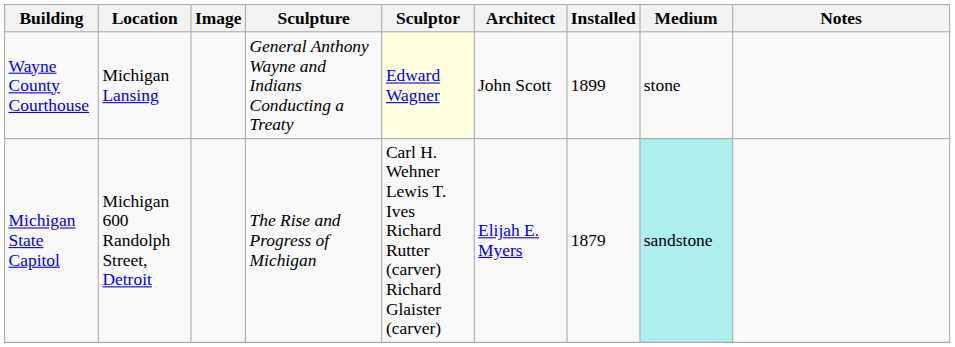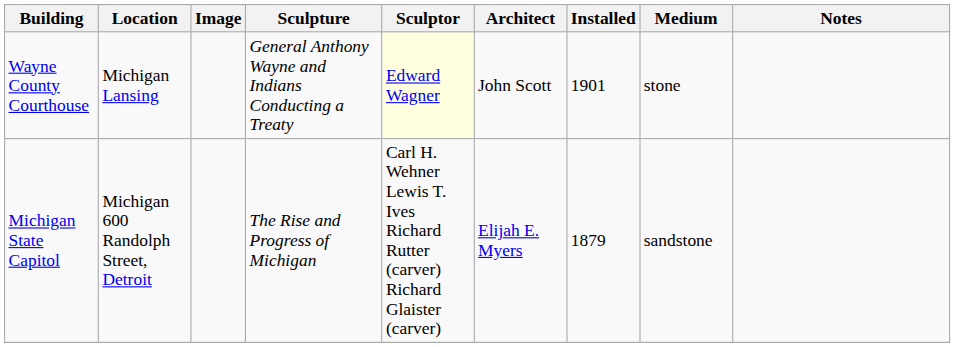Wayne County Courthouse | Installed: 1899 -> 1901
Michigan State Capitol | Medium: paleturquoise background -> no background
